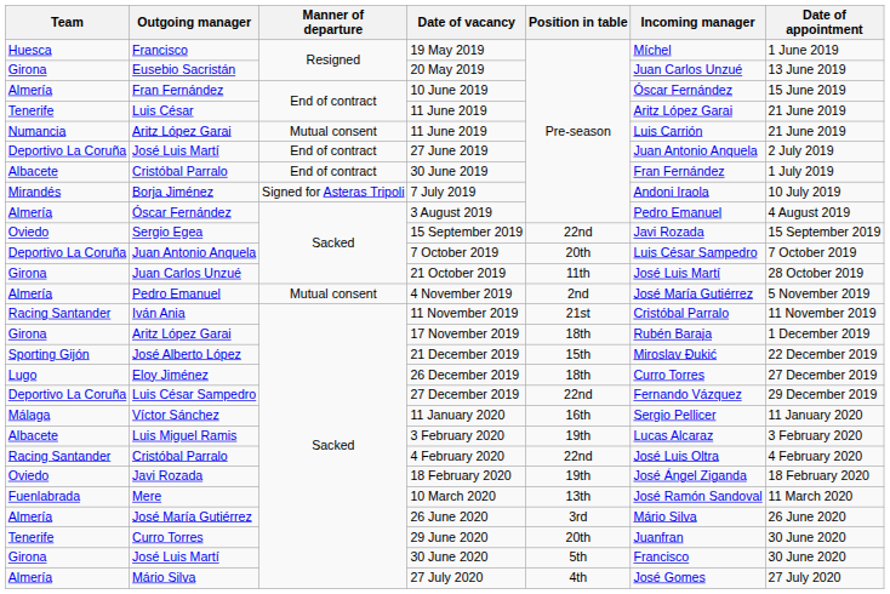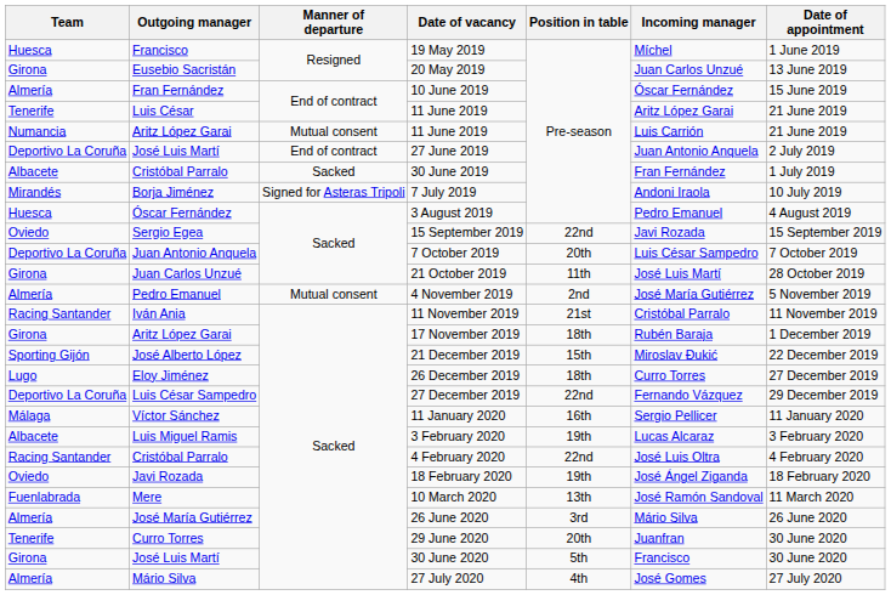30 June 2019 | Manner of departure: End of contract -> Sacked
3 August 2019 | Team: Almería -> Huesca
